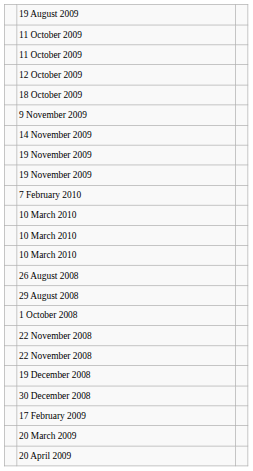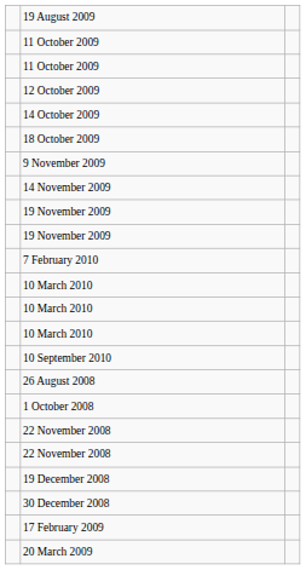+ row: 14 October 2009
+ row: 10 September 2010
- row: 29 August 2008
- row: 20 April 2009
